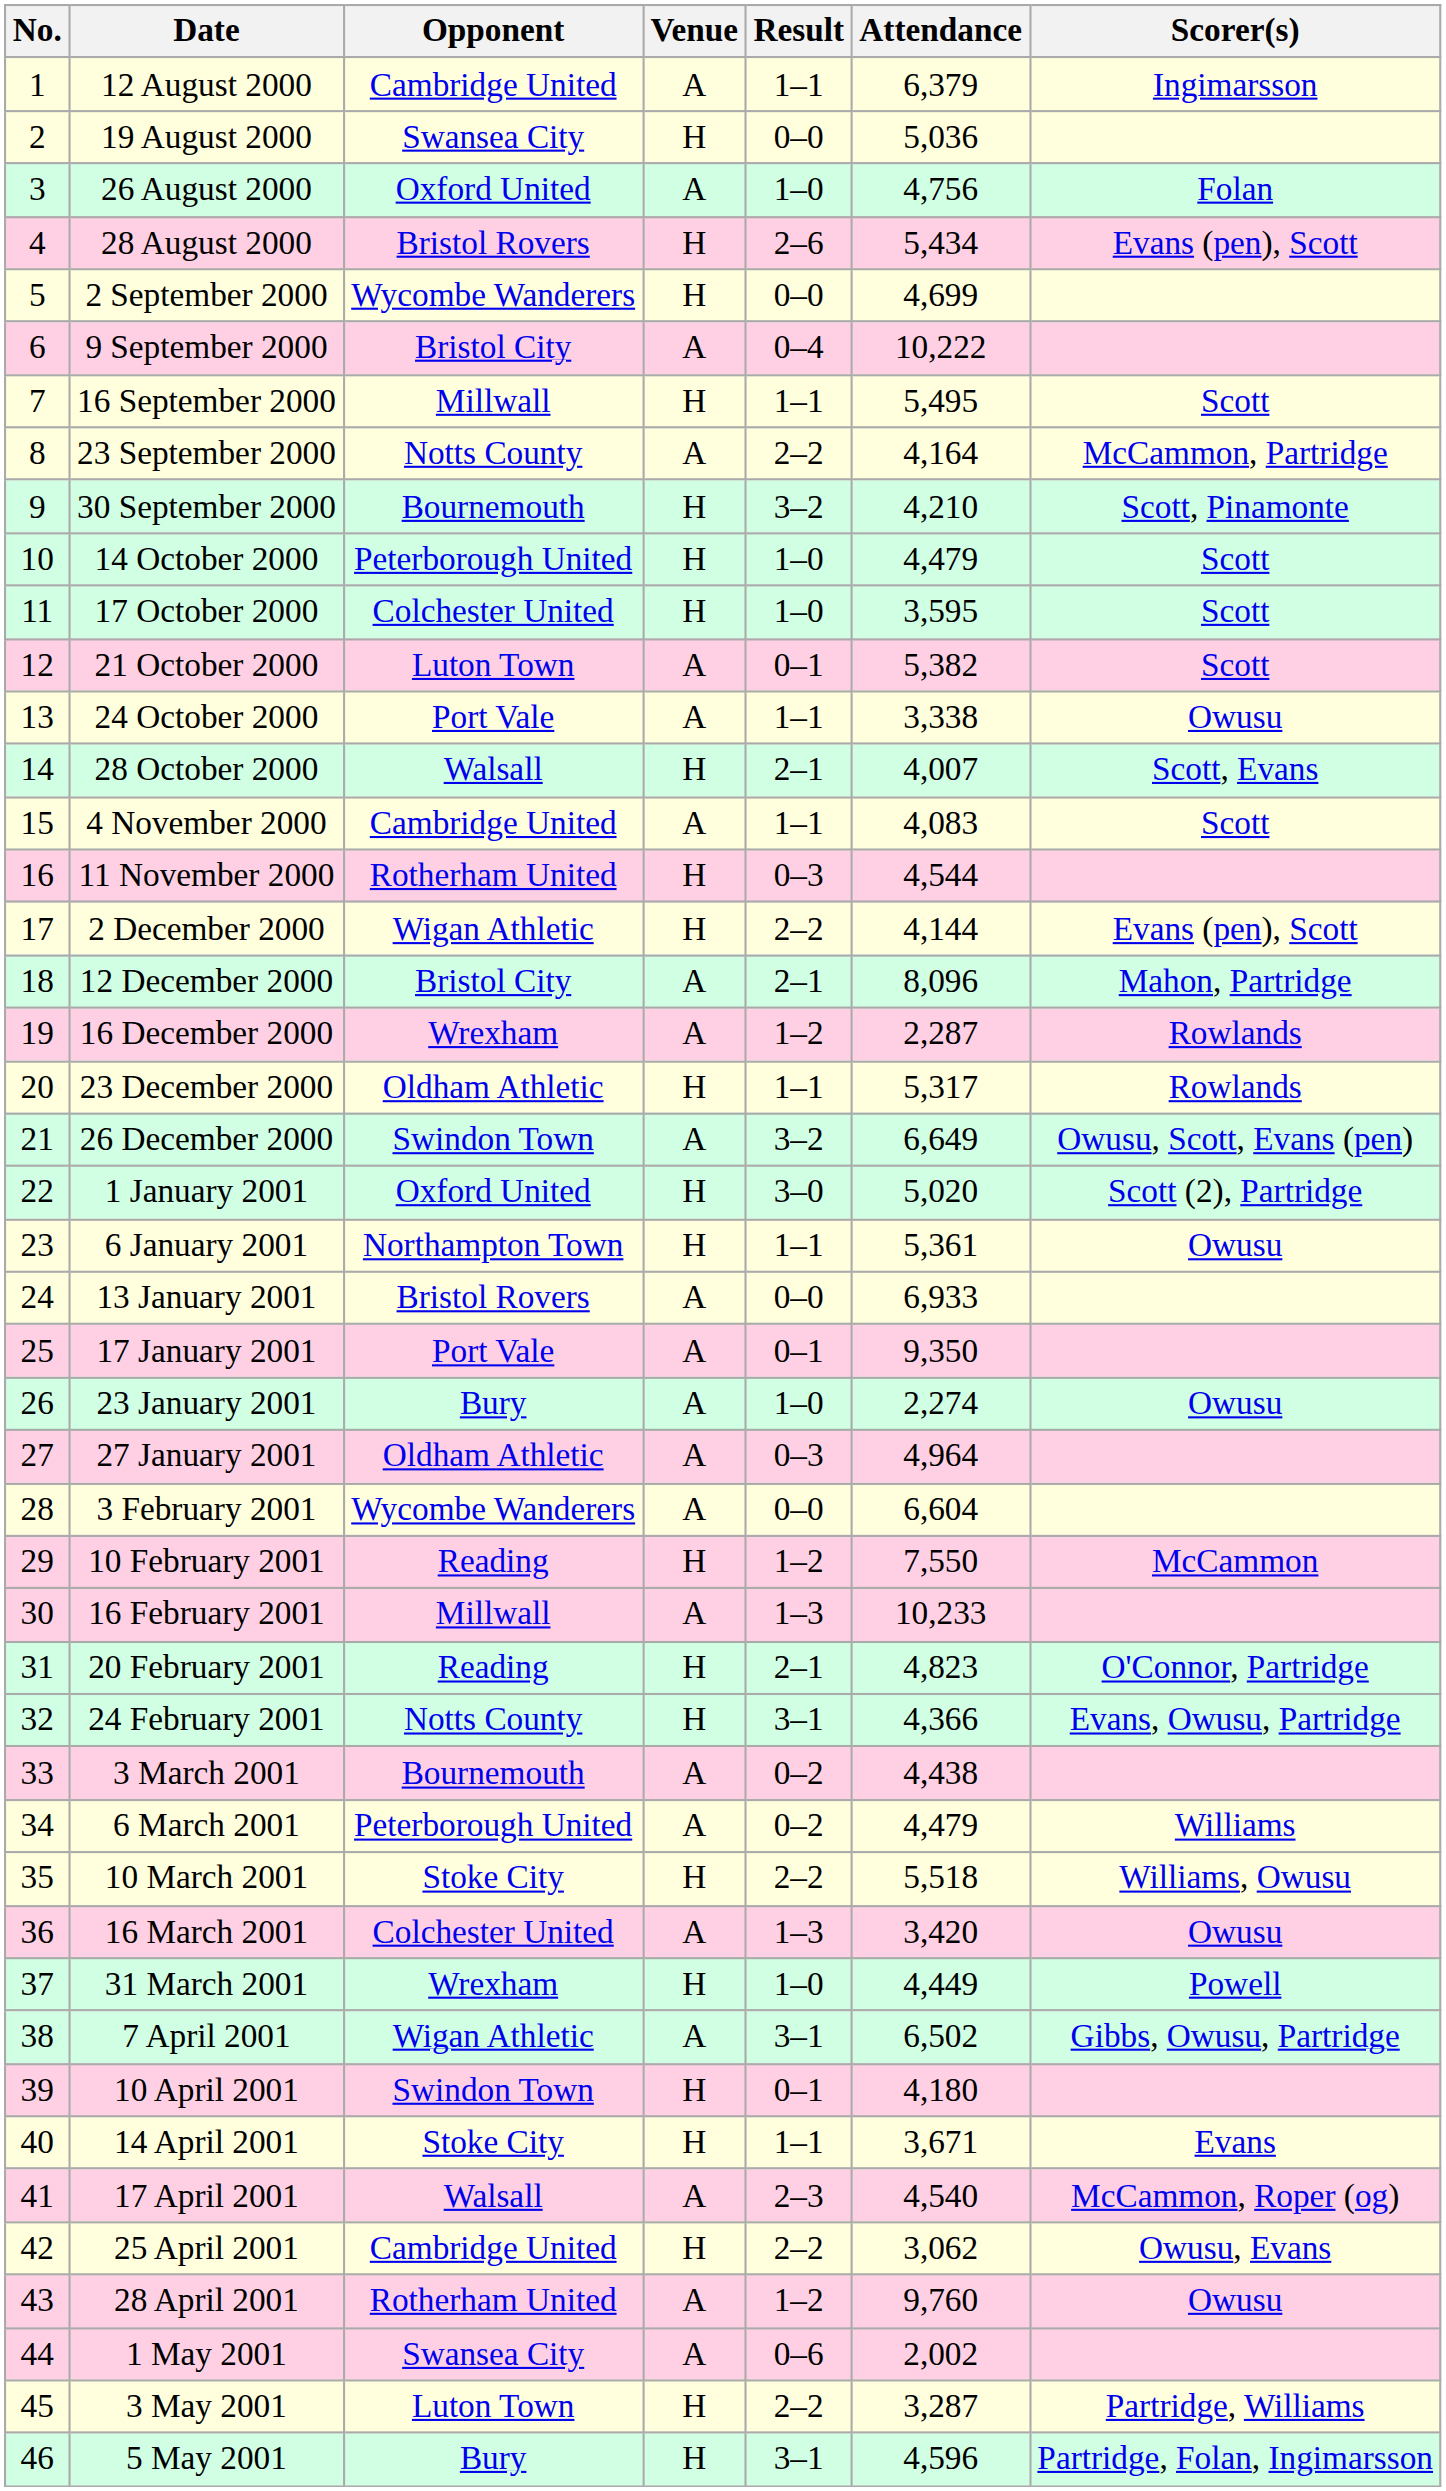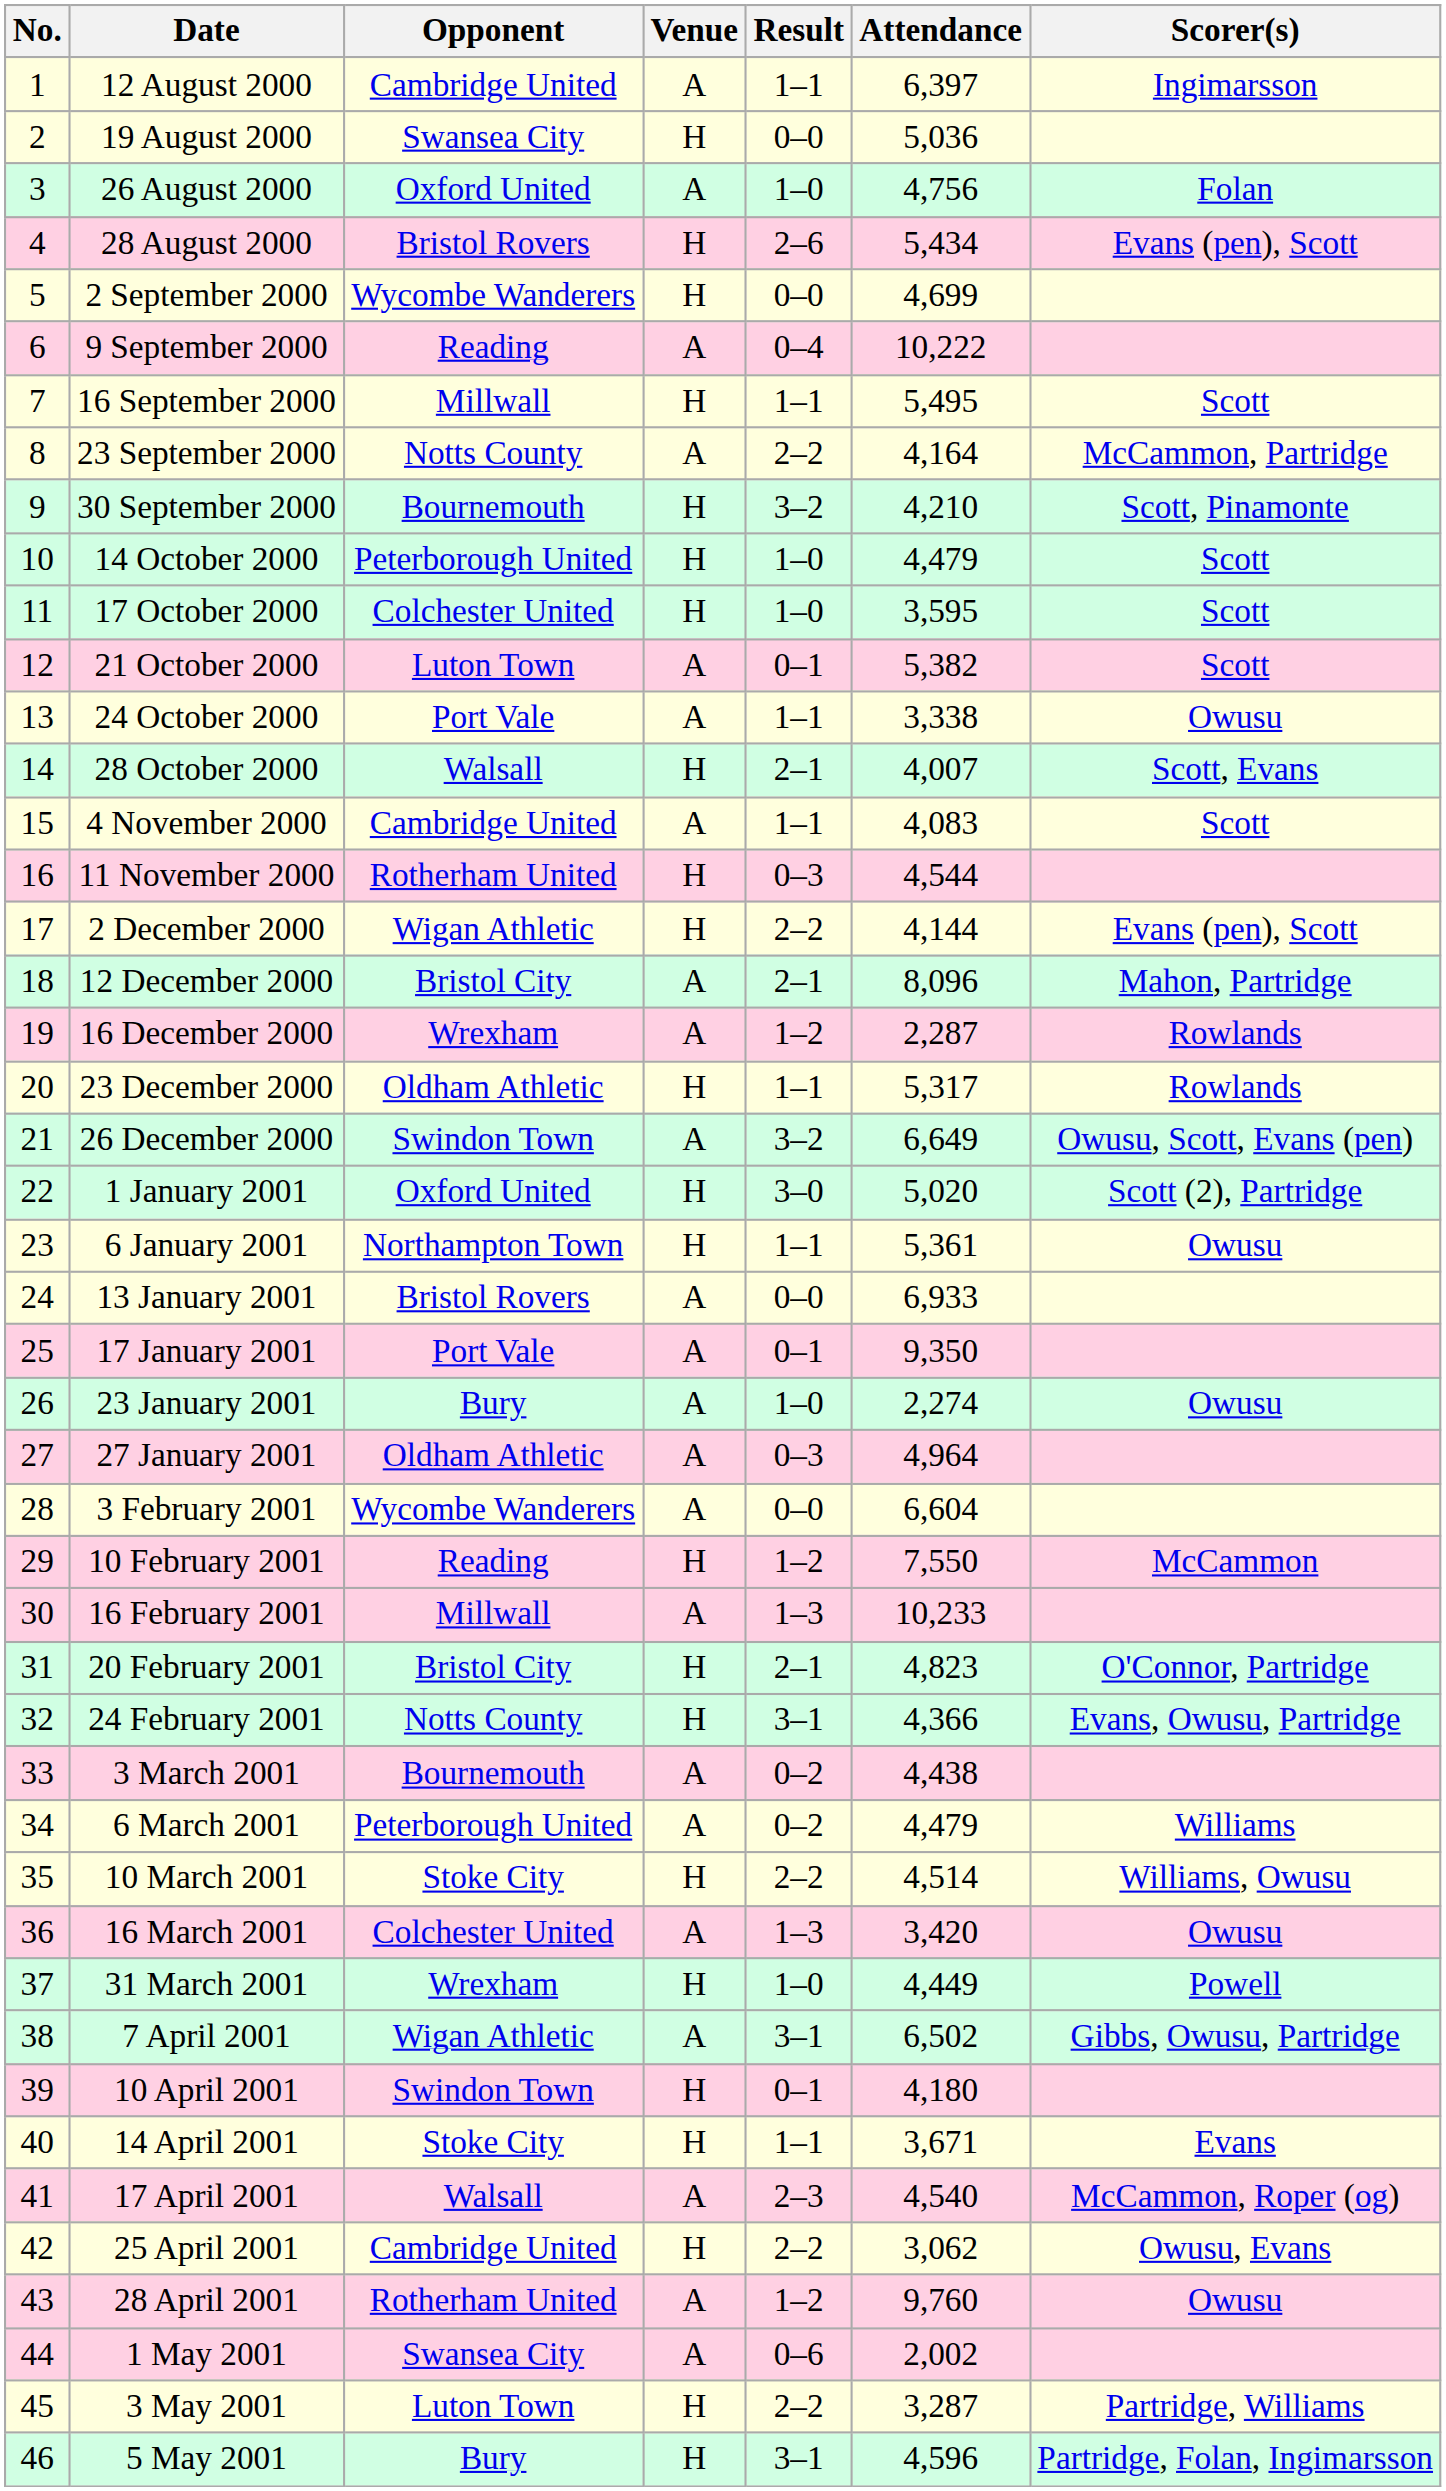12 August 2000 | Attendance: 6,379 -> 6,397
9 September 2000 | Opponent: Bristol City -> Reading
20 February 2001 | Opponent: Reading -> Bristol City
10 March 2001 | Attendance: 5,518 -> 4,514
